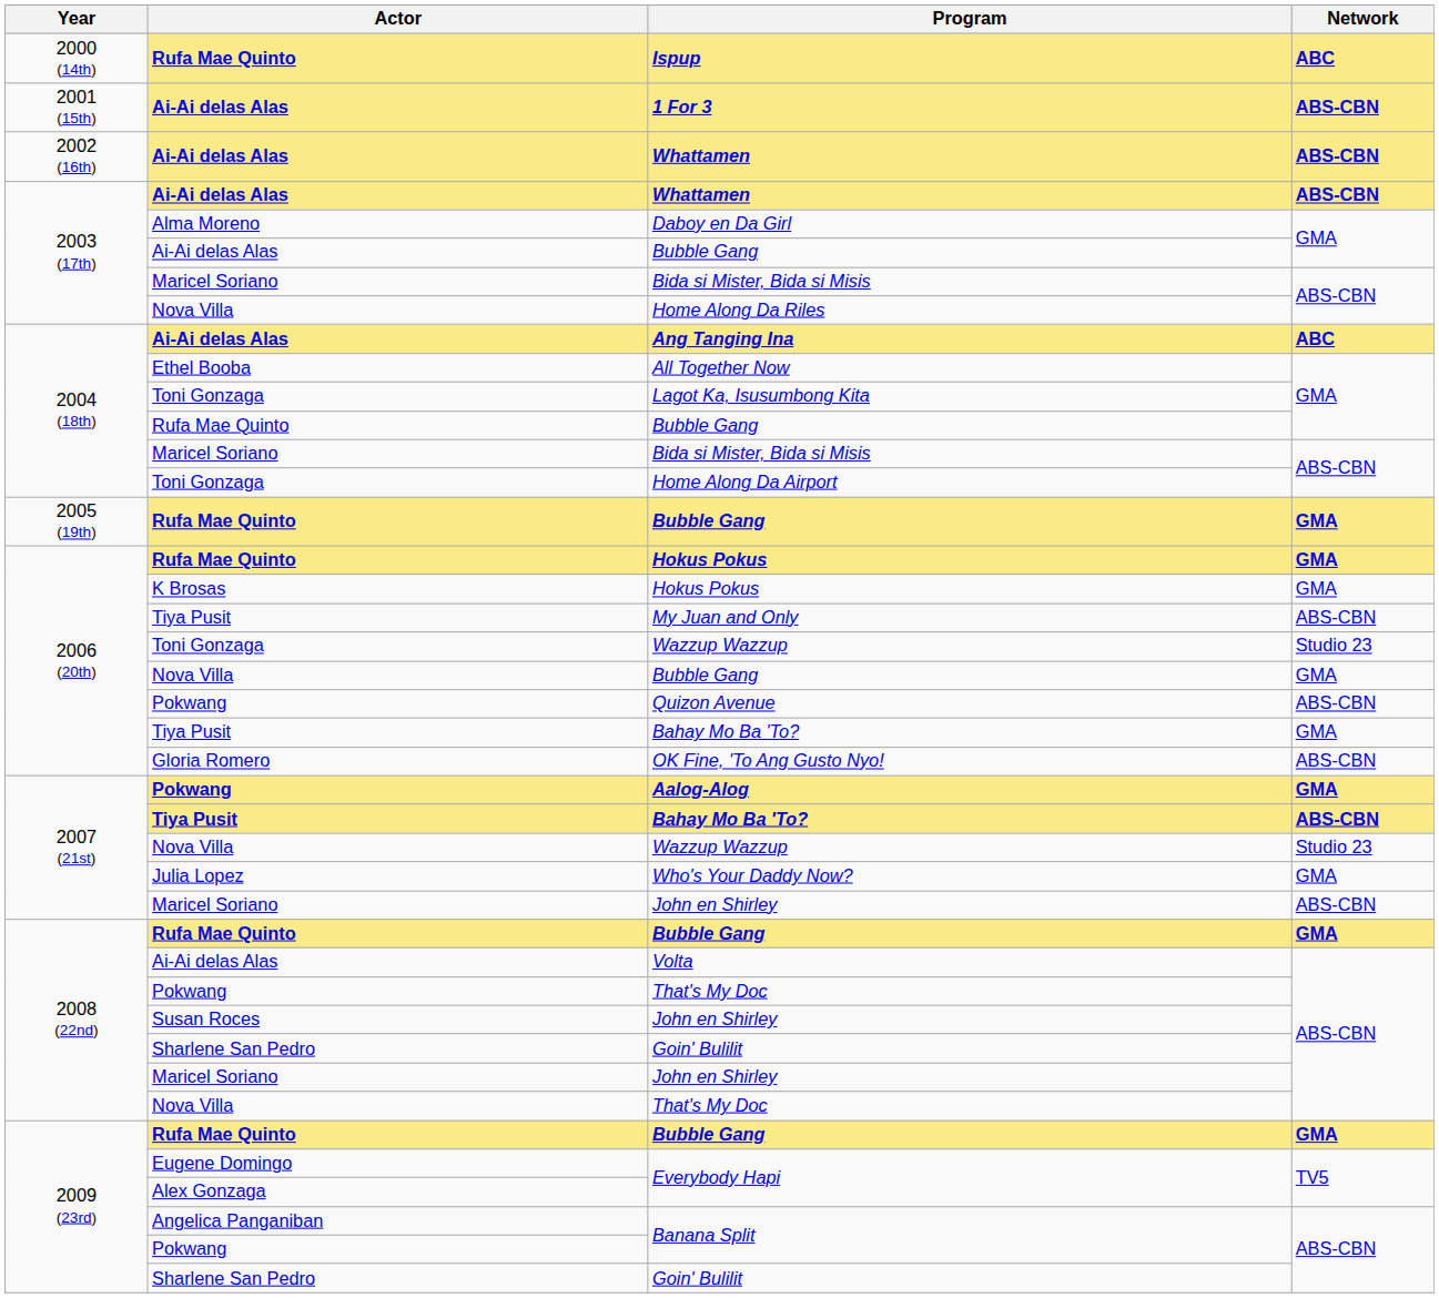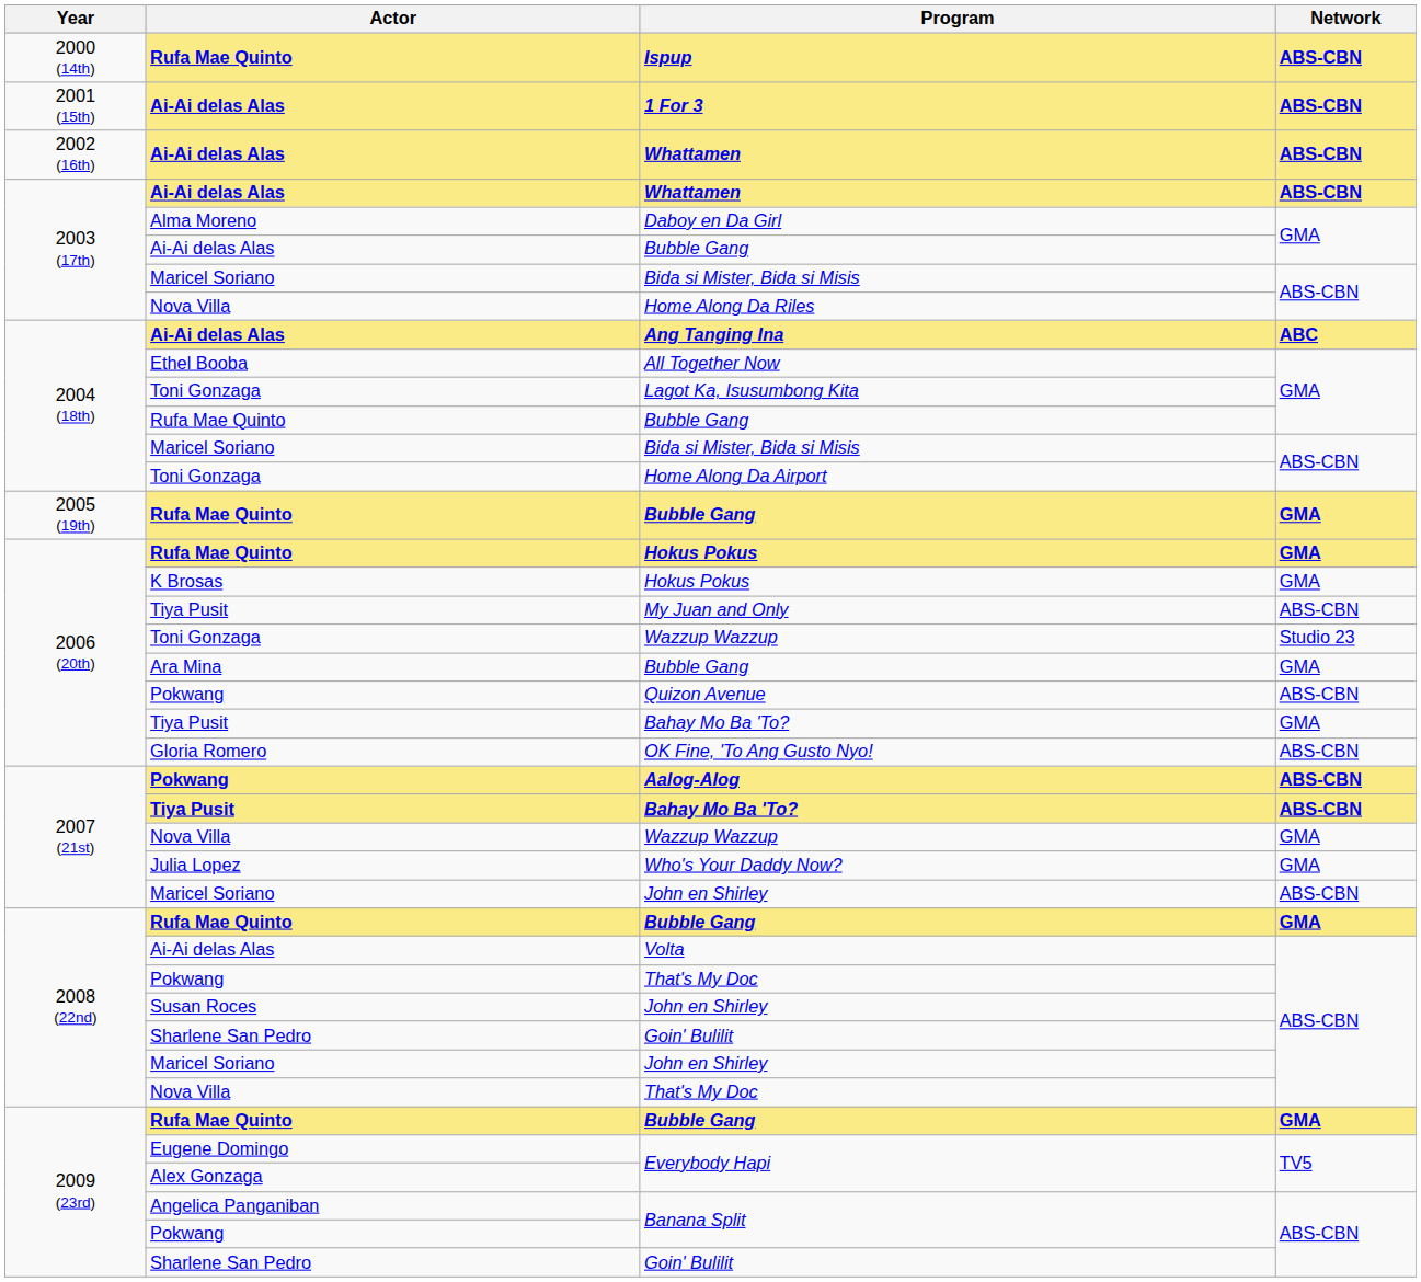Ispup | Network: ABC -> ABS-CBN
2006 (20th) / Bubble Gang | Actor: Nova Villa -> Ara Mina
Aalog-Alog | Network: GMA -> ABS-CBN
2007 (21st) / Wazzup Wazzup | Network: Studio 23 -> GMA
